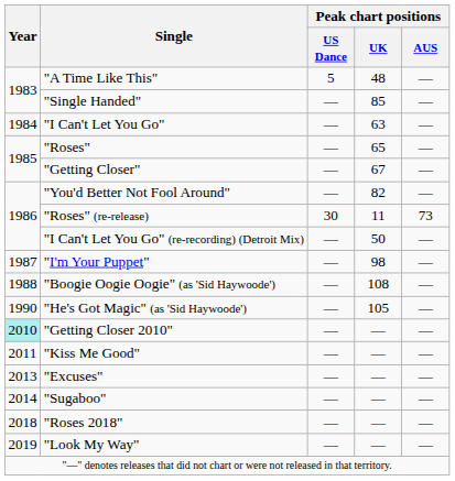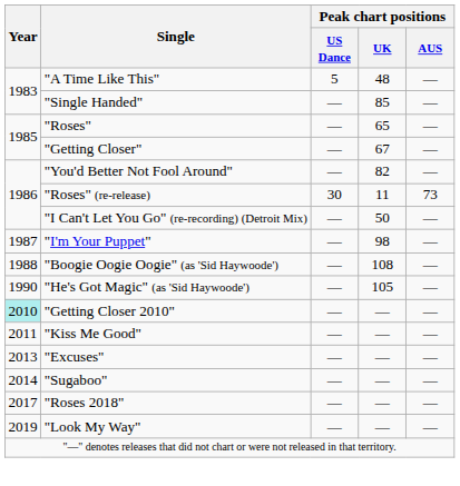- row: 1984 | "I Can't Let You Go" | — | 63 | —
"Roses 2018" | Year: 2018 -> 2017
